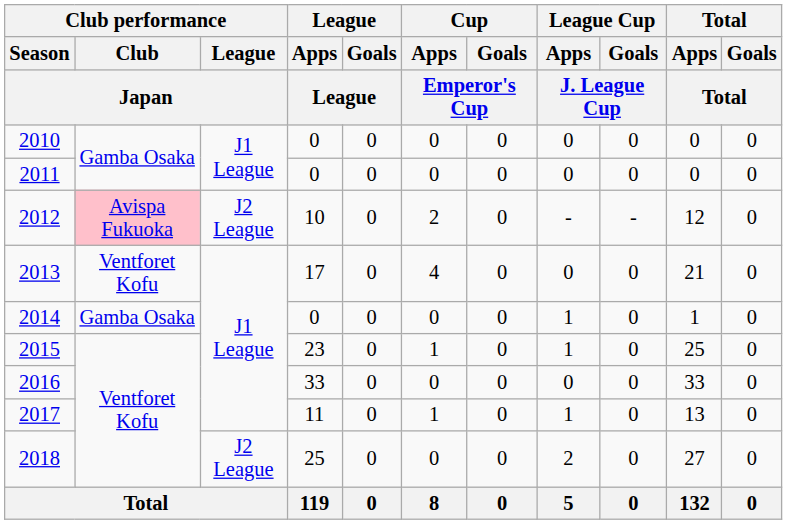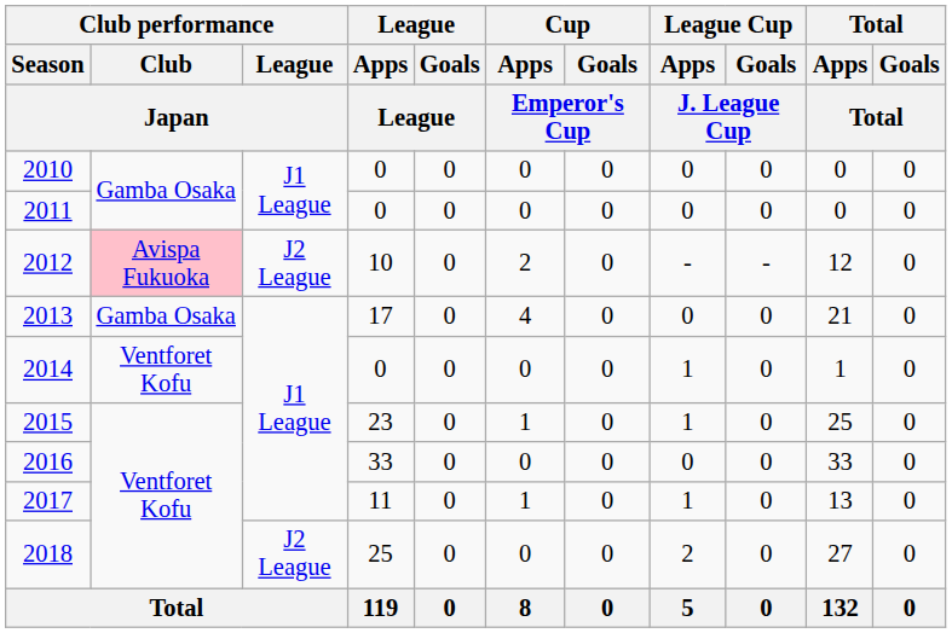2013 | Club performance / Club / Japan: Ventforet Kofu -> Gamba Osaka
2014 | Club performance / Club / Japan: Gamba Osaka -> Ventforet Kofu
